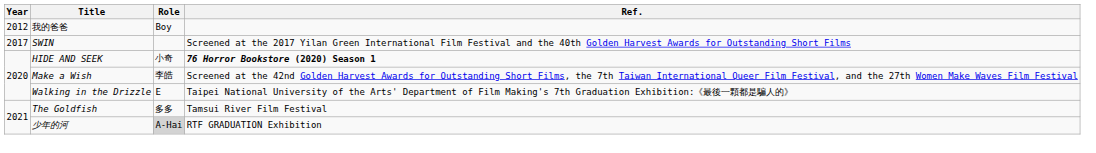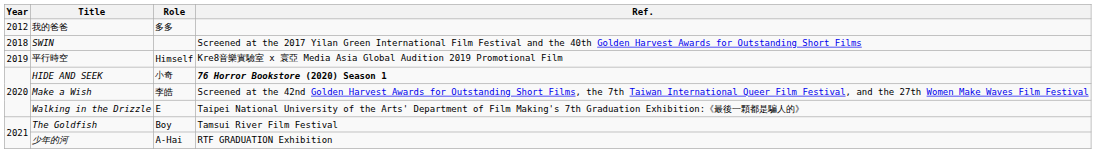我的爸爸 | Role: Boy -> 多多
SWIN | Year: 2017 -> 2018
+ row: 2019 | 平行時空 | Himself | Kre8音樂實驗室 x 寰亞 Media Asia Global Audition 2019 Promotional Film
The Goldfish | Role: 多多 -> Boy
少年的河 | Role: lightgrey background -> no background
